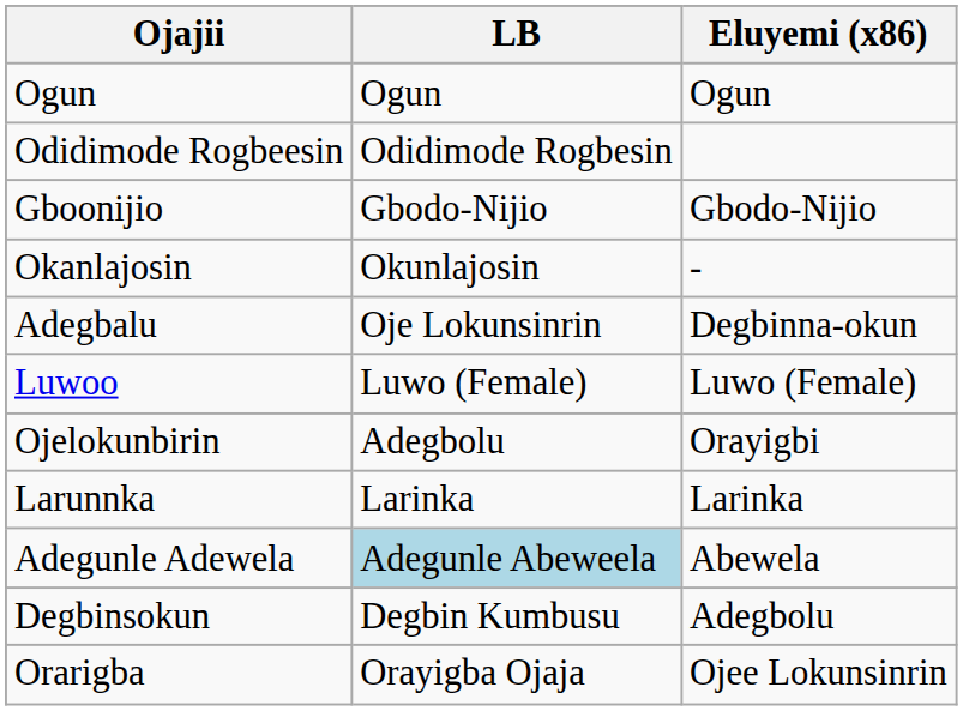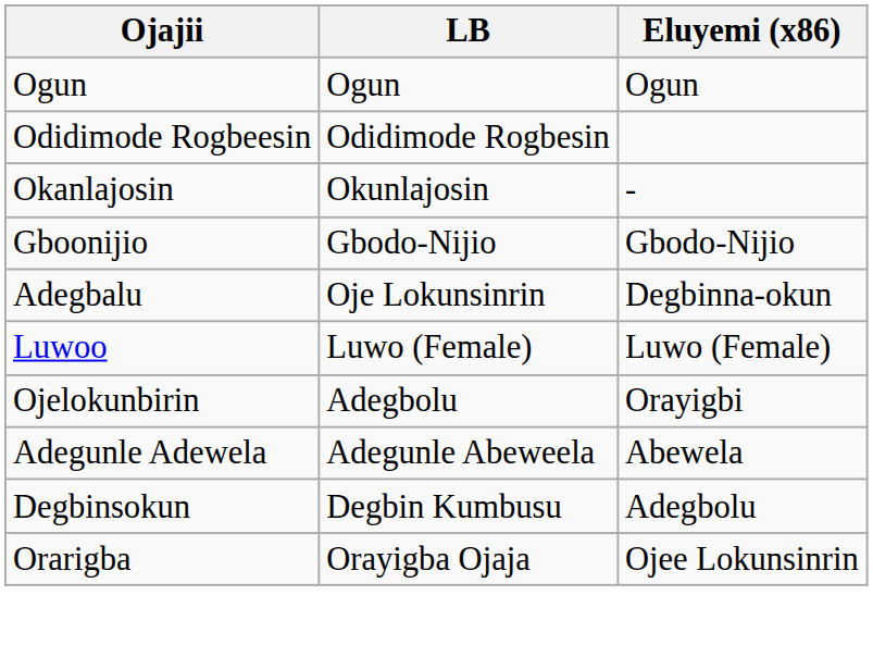rows swapped: Gboonijio <-> Okanlajosin
- row: Larunnka | Larinka | Larinka
Adegunle Adewela | LB: lightblue background -> no background
